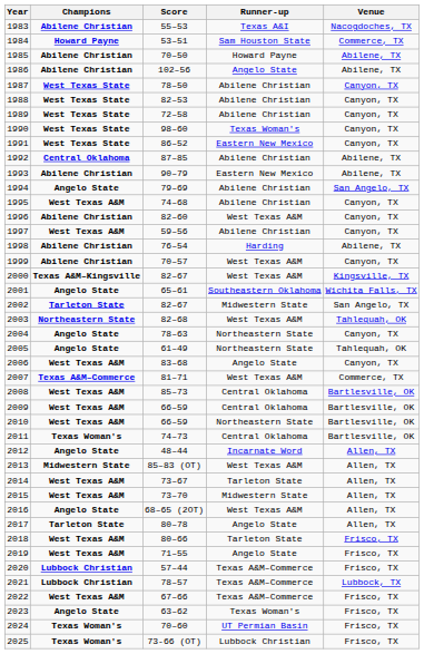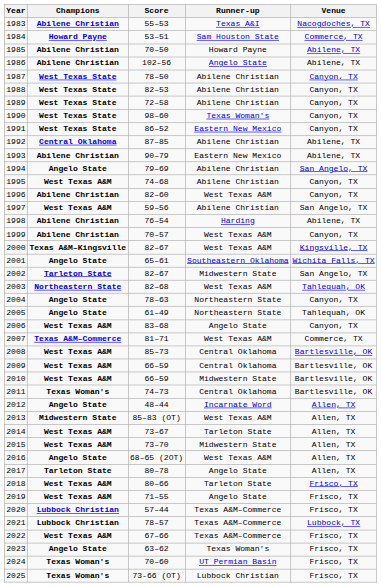1997 | Venue: Canyon, TX -> San Angelo, TX
2010 | Runner-up: Northeastern State -> Midwestern State
